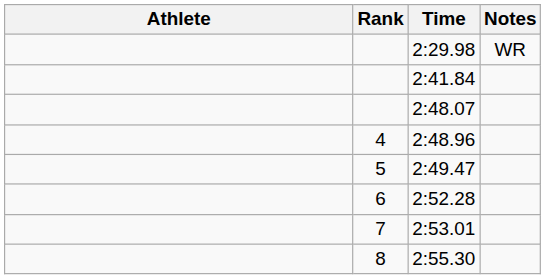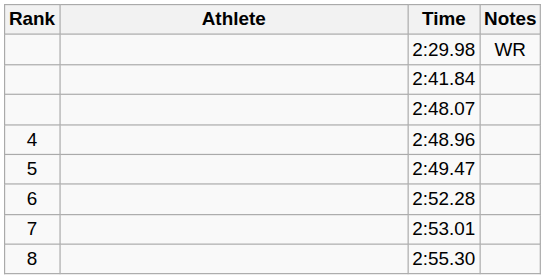columns swapped: Rank <-> Athlete
